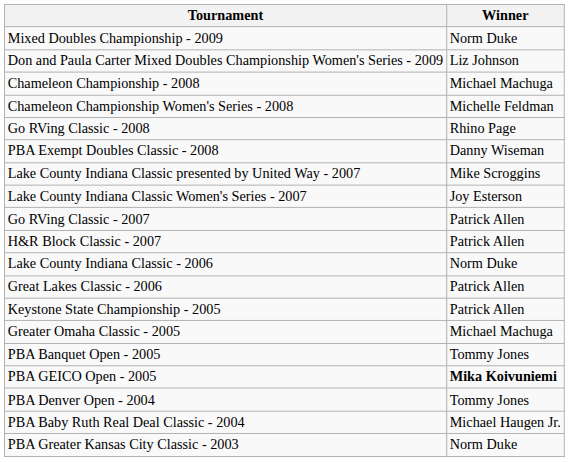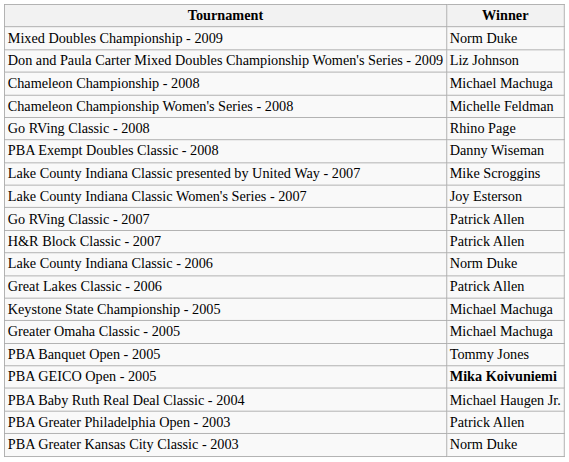Keystone State Championship - 2005 | Winner: Patrick Allen -> Michael Machuga
- row: PBA Denver Open - 2004 | Tommy Jones
+ row: PBA Greater Philadelphia Open - 2003 | Patrick Allen
